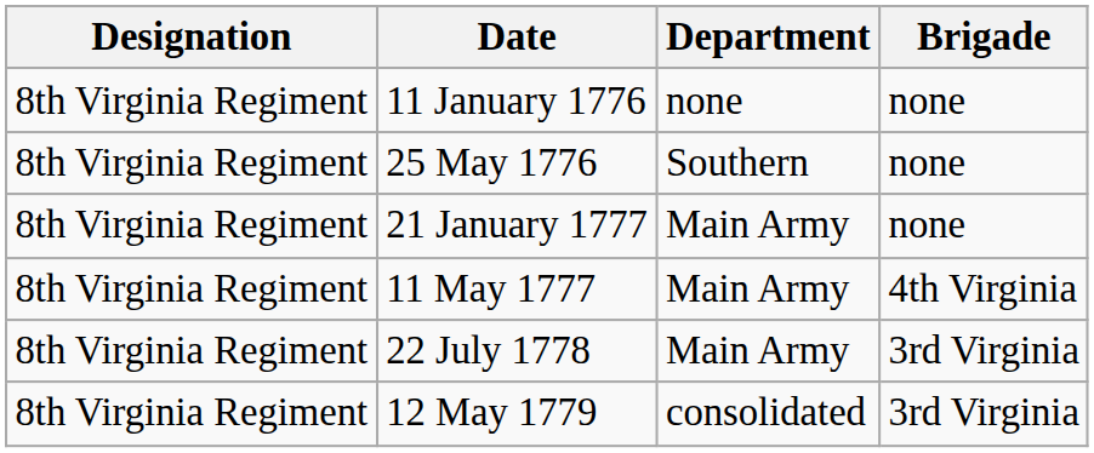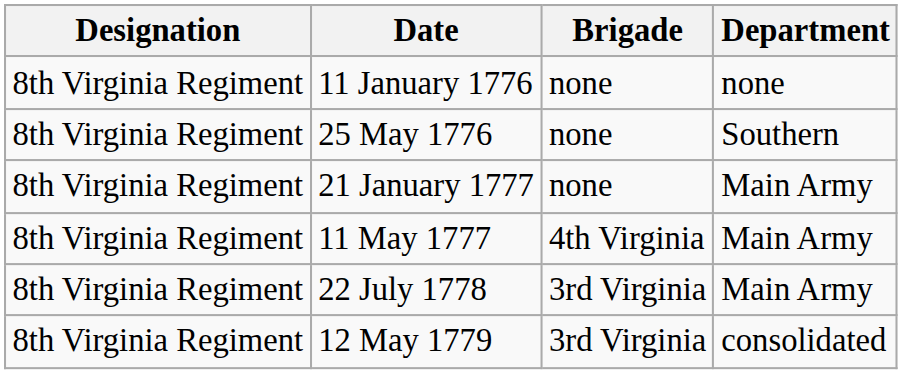columns swapped: Brigade <-> Department
